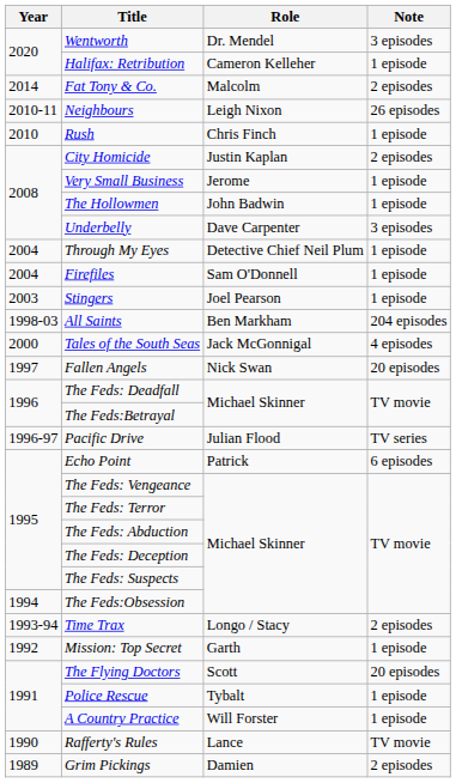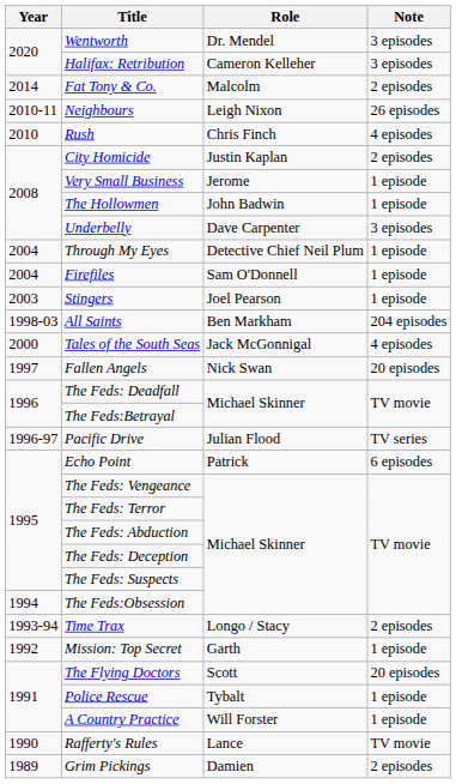Halifax: Retribution | Note: 1 episode -> 3 episodes
Rush | Note: 1 episode -> 4 episodes
